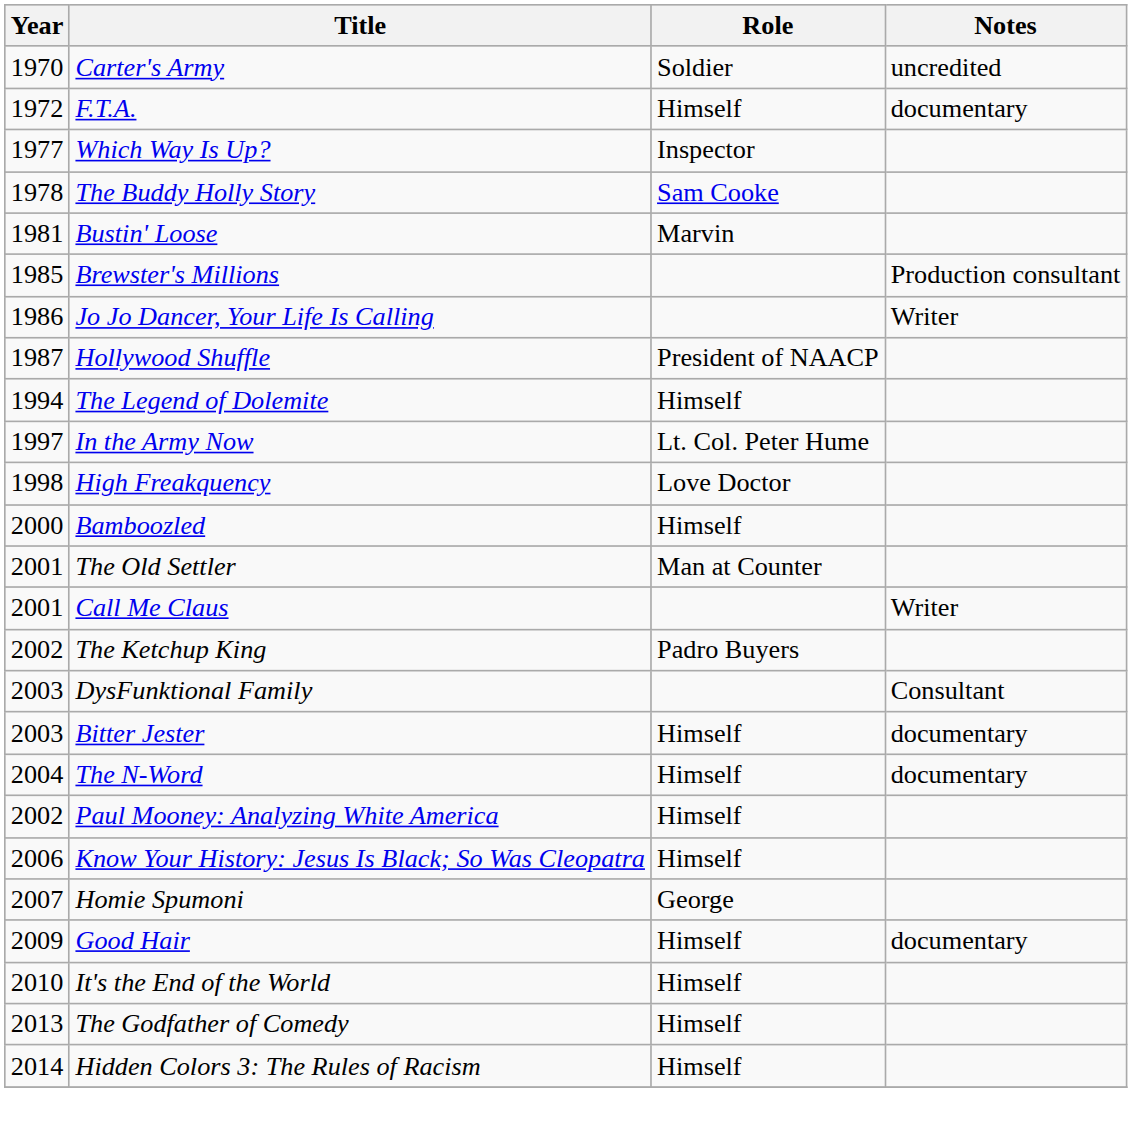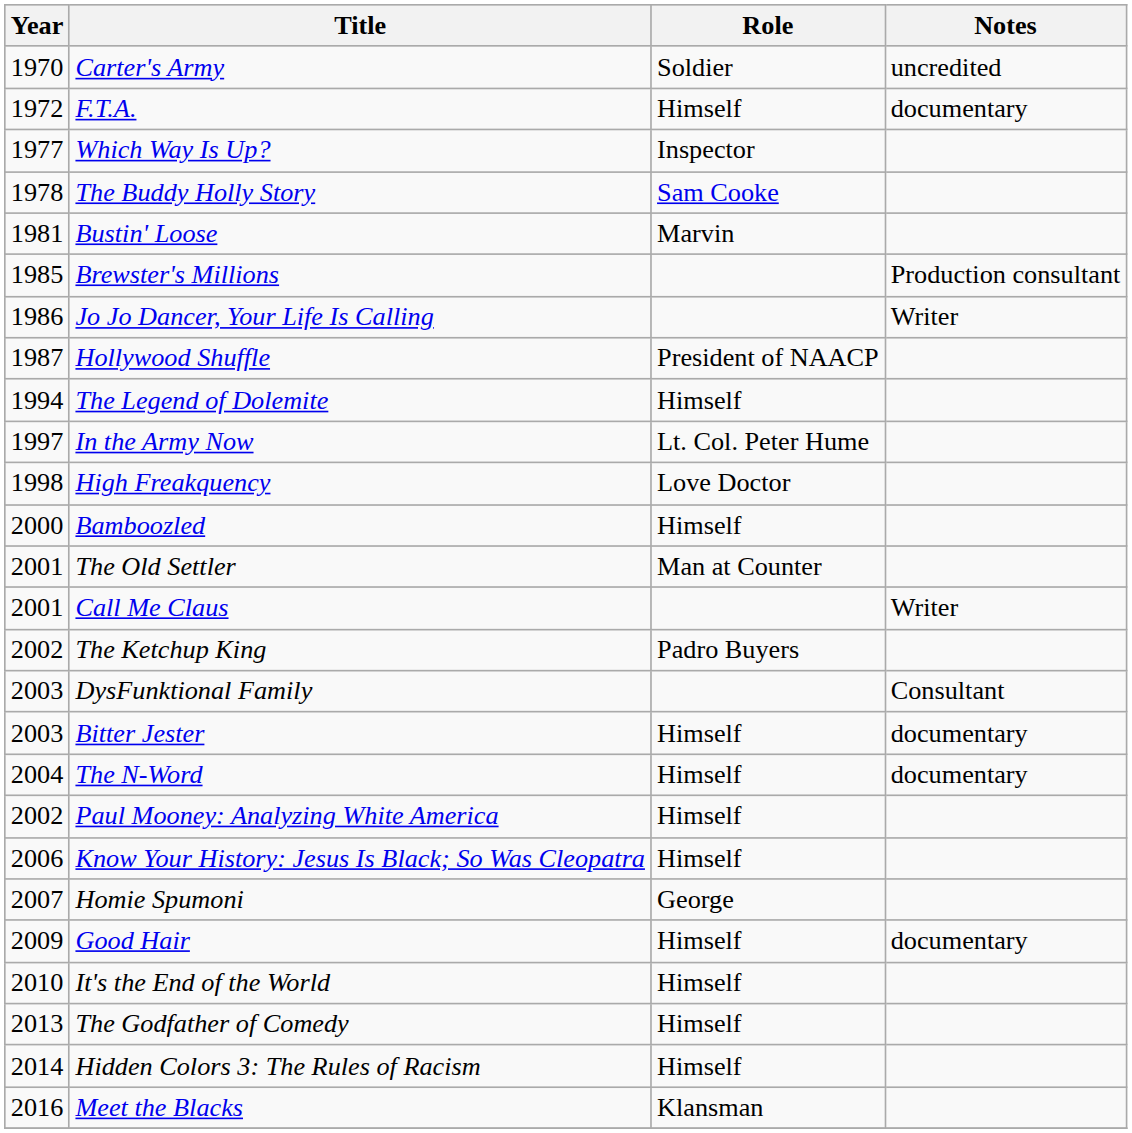+ row: 2016 | Meet the Blacks | Klansman
